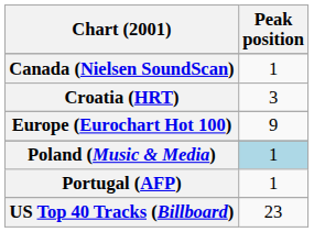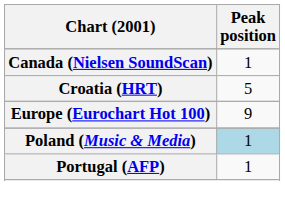Croatia (HRT) | Peak position: 3 -> 5
- row: US Top 40 Tracks (Billboard) | 23
